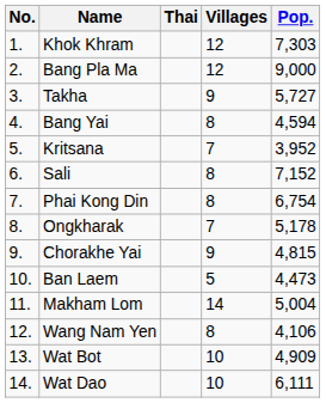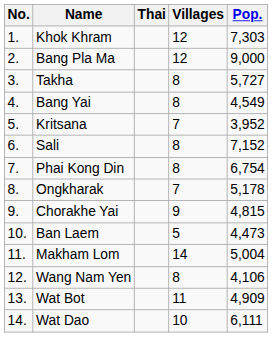Takha | Villages: 9 -> 8
Bang Yai | Pop.: 4,594 -> 4,549
Wat Bot | Villages: 10 -> 11
